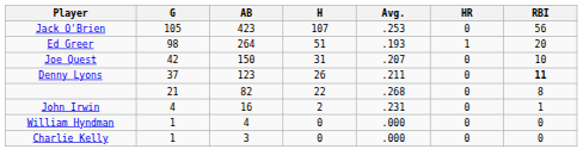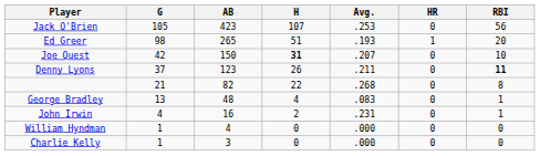Ed Greer | AB: 264 -> 265
Joe Quest | H: normal -> bold
+ row: George Bradley | 13 | 48 | 4 | .083 | 0 | 1
